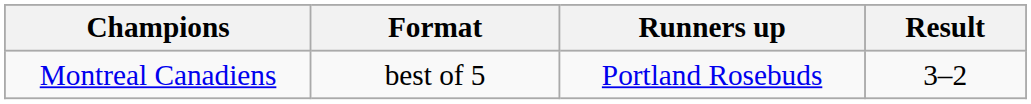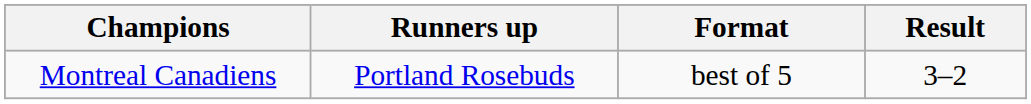columns swapped: Runners up <-> Format
